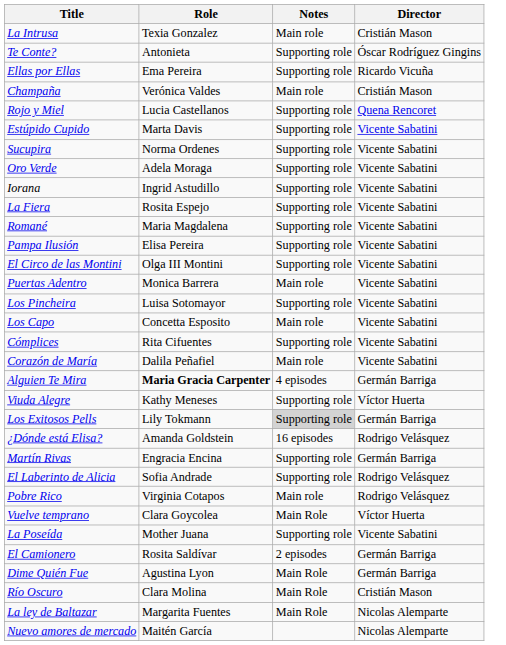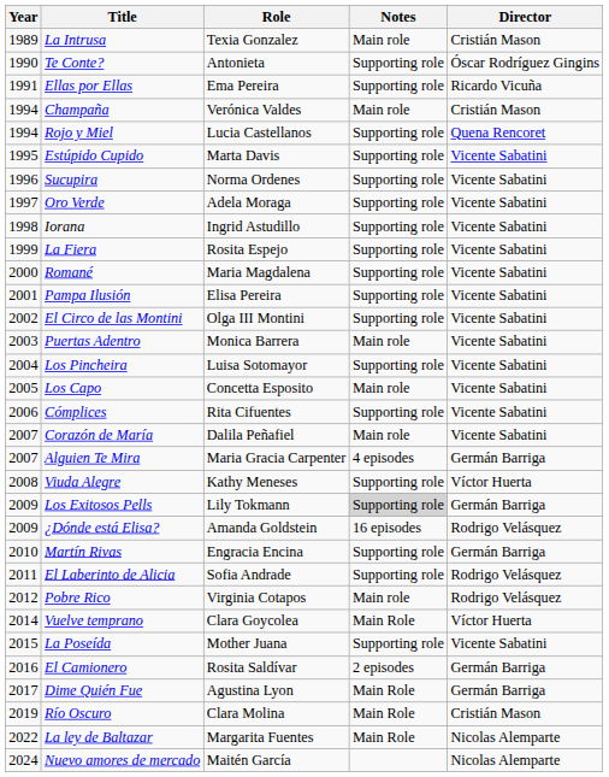+ column: Year | 1989 | 1990 | 1991 | 1994 | 1994 | 1995 | 1996 | 1997 | 1998 | 1999 | 2000 | 2001 | 2002 | 2003 | 2004 | 2005 | 2006 | 2007 | 2007 | 2008 | 2009 | 2009 | 2010 | 2011 | 2012 | 2014 | 2015 | 2016 | 2017 | 2019 | 2022 | 2024
Alguien Te Mira | Role: bold -> normal
